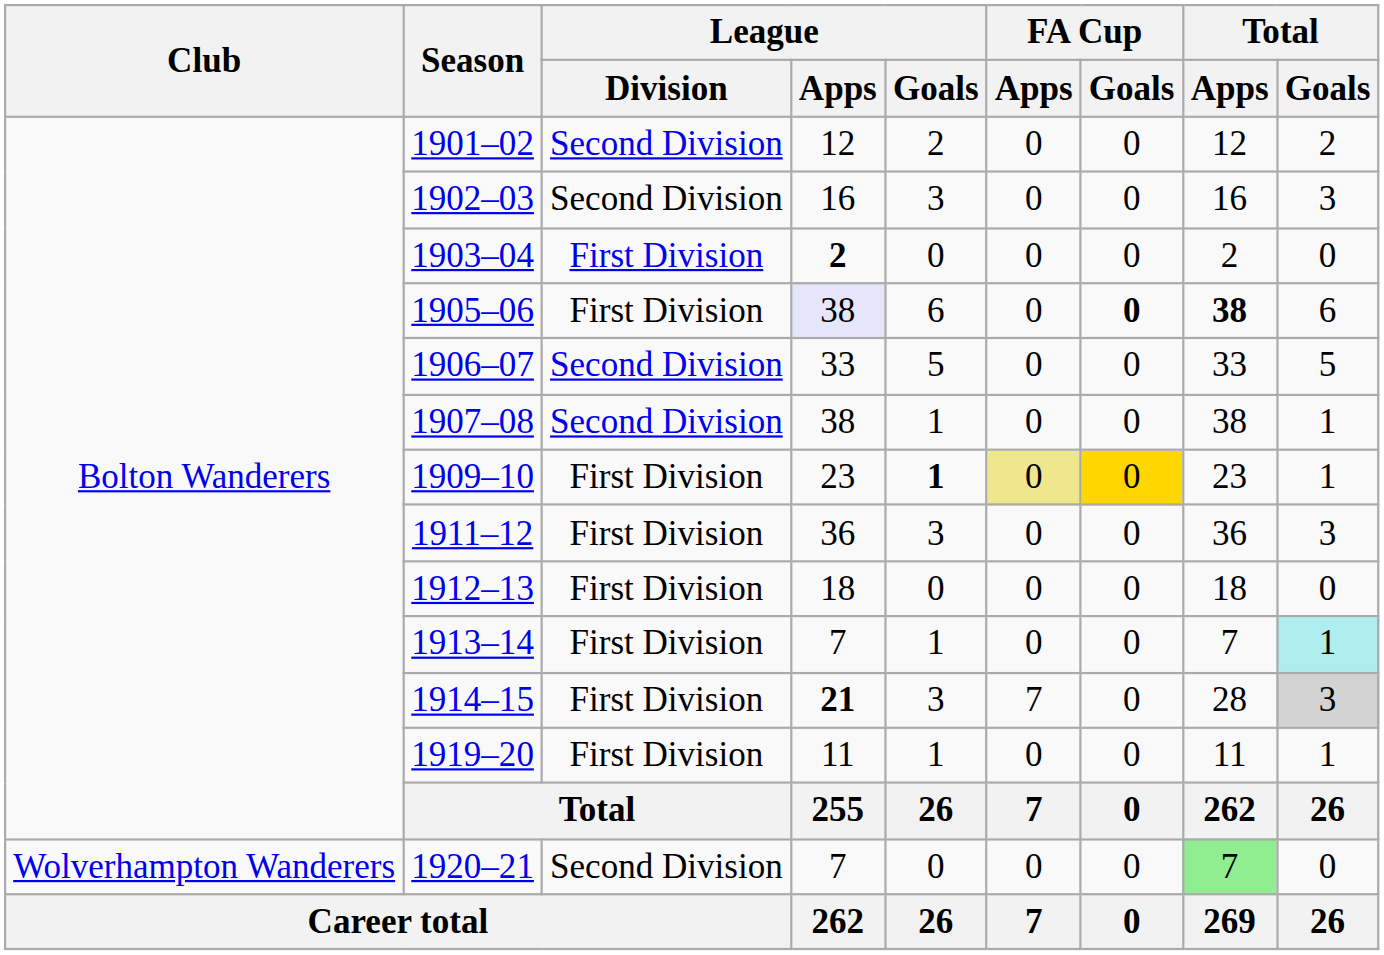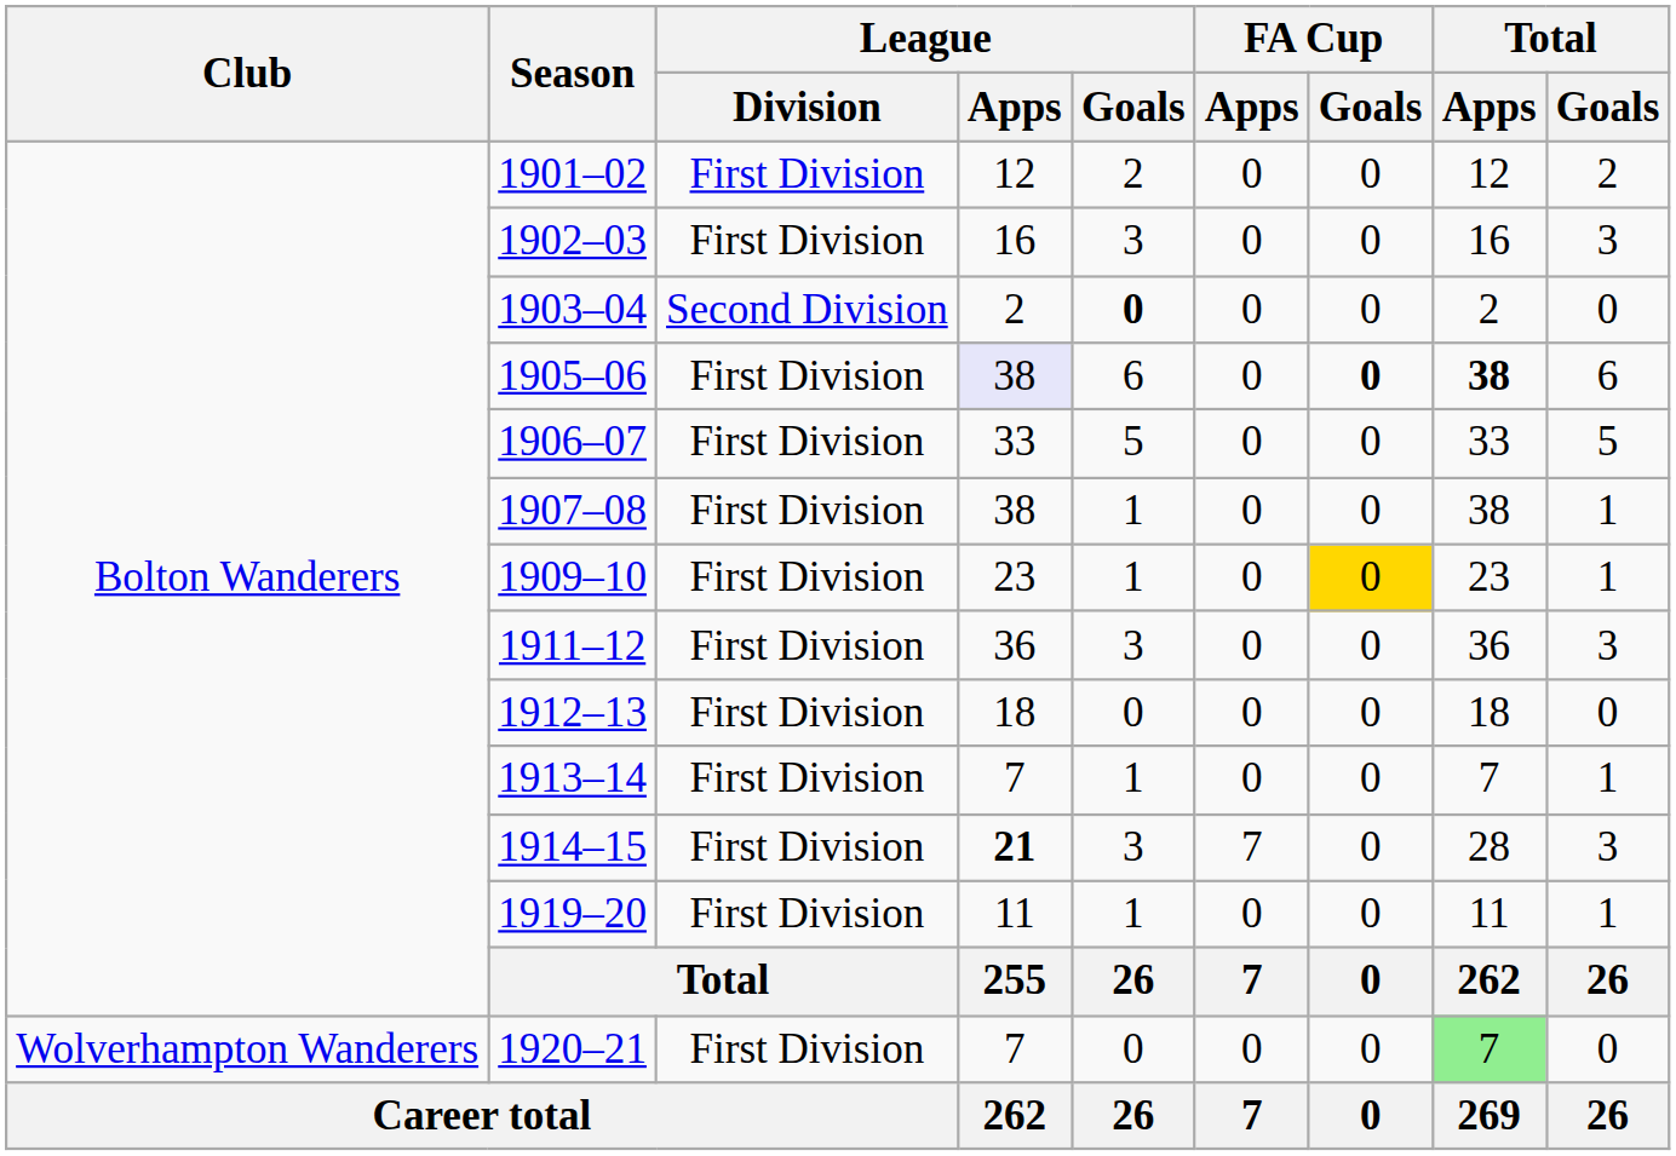1901–02 | League / Division: Second Division -> First Division
1902–03 | League / Division: Second Division -> First Division
1903–04 | League / Division: First Division -> Second Division
1903–04 | League / Apps: bold -> normal
1903–04 | League / Goals: normal -> bold
1906–07 | League / Division: Second Division -> First Division
1907–08 | League / Division: Second Division -> First Division
1909–10 | League / Goals: bold -> normal
1909–10 | FA Cup / Apps: khaki background -> no background
1913–14 | Total / Goals: paleturquoise background -> no background
1914–15 | Total / Goals: lightgrey background -> no background
1920–21 | League / Division: Second Division -> First Division
